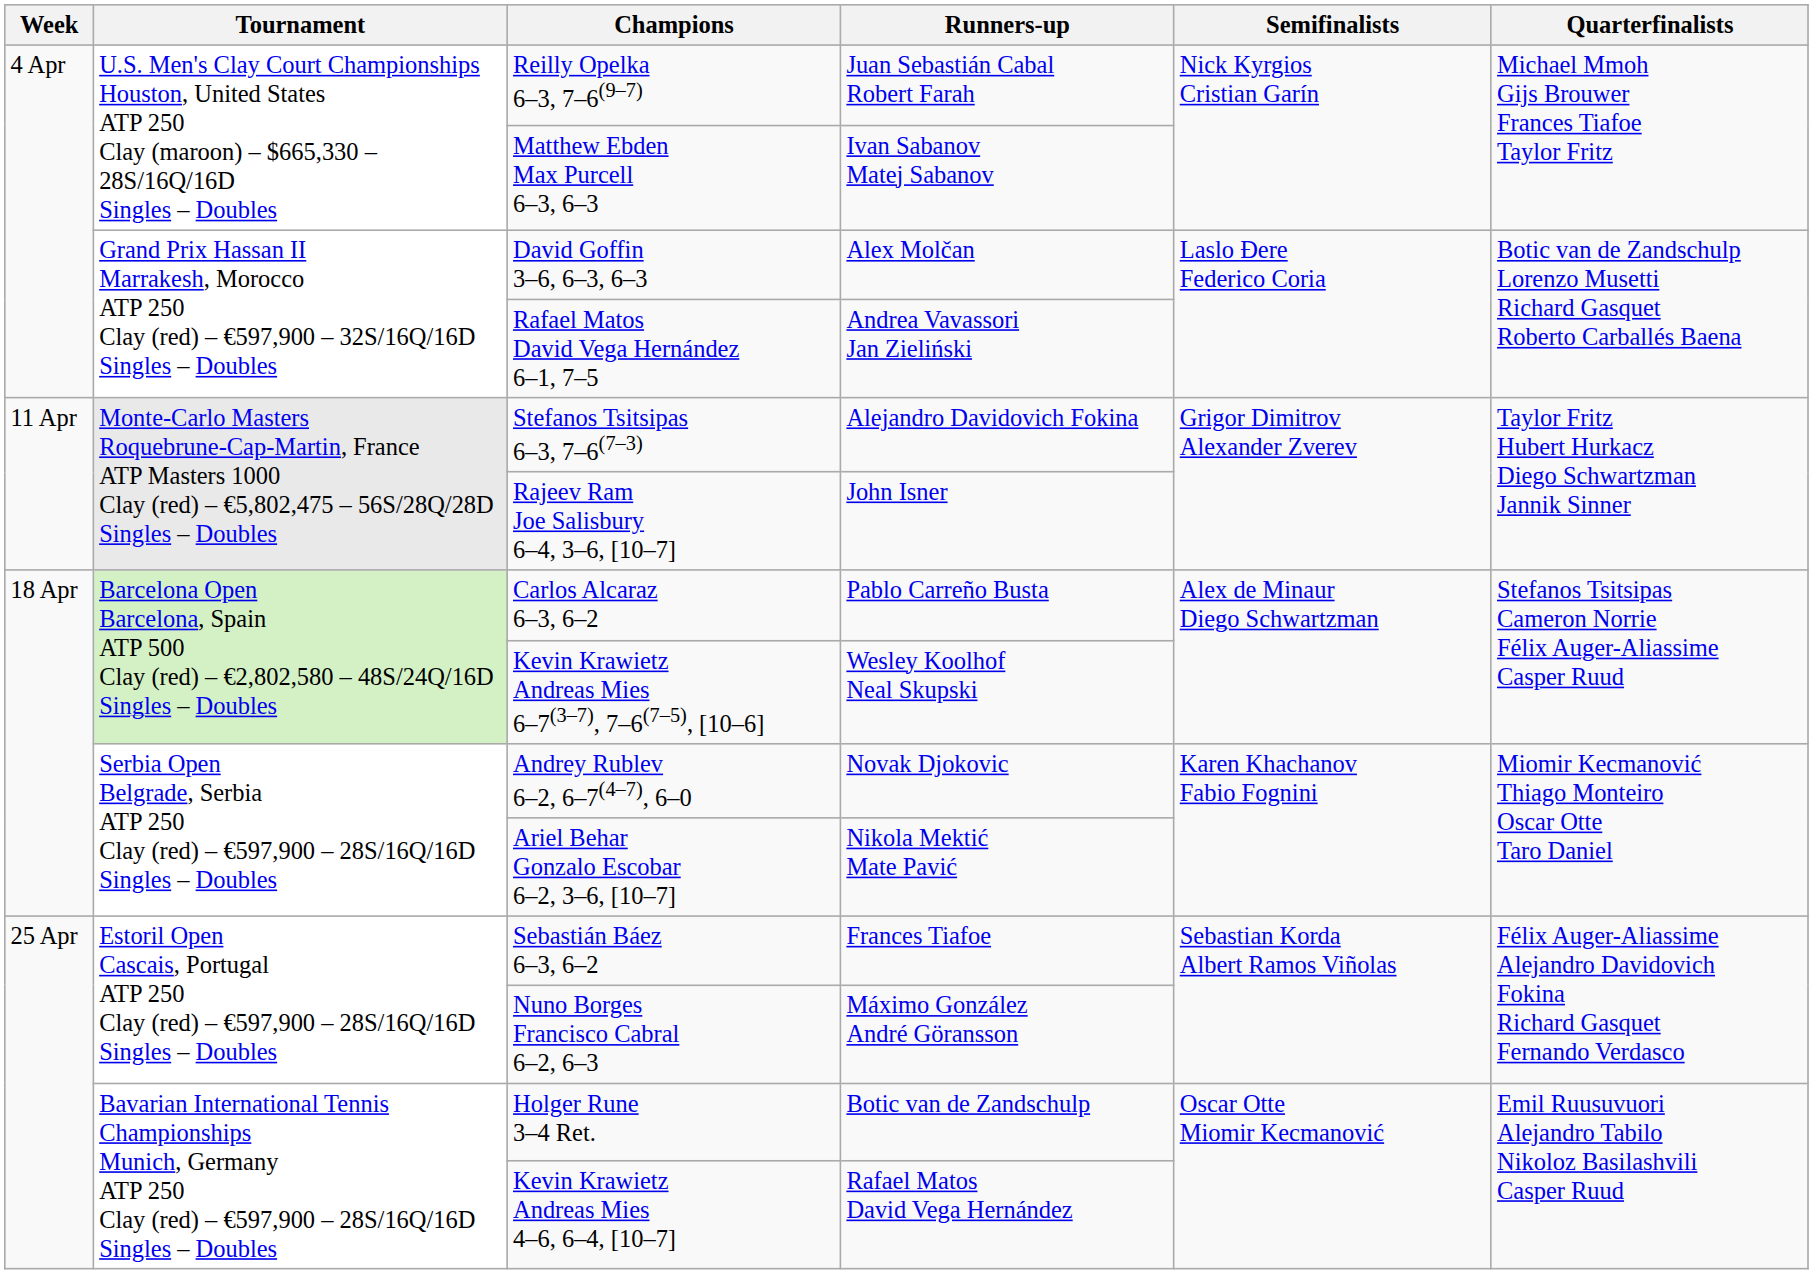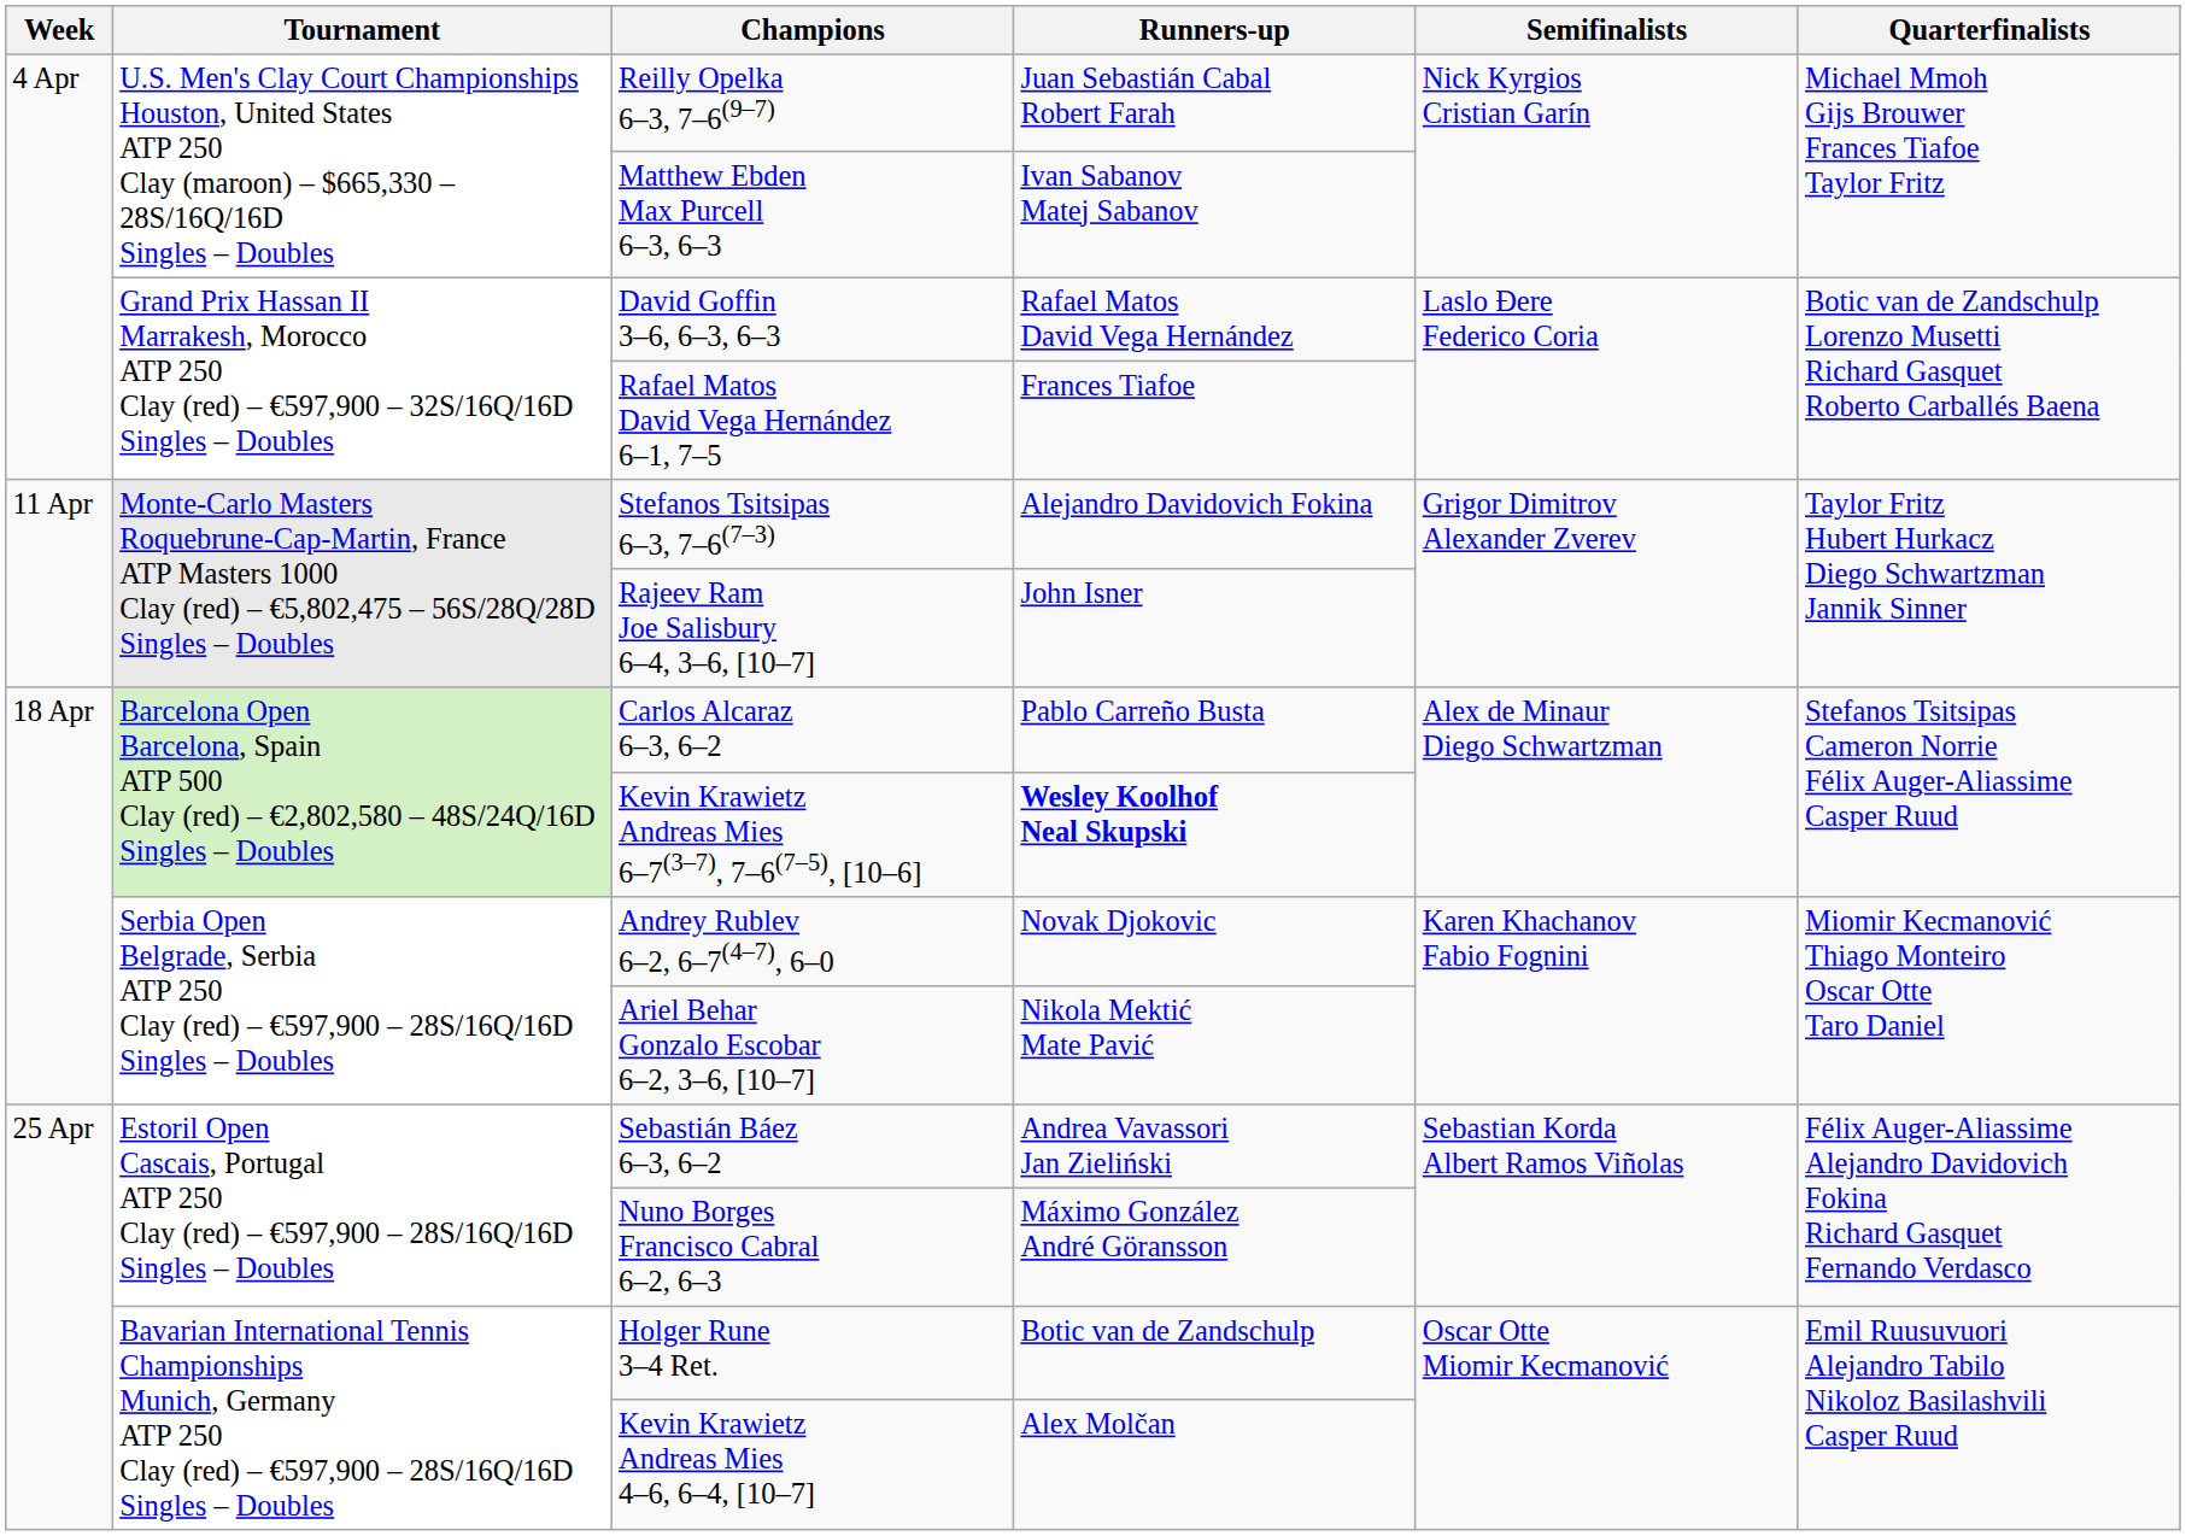David Goffin 3–6, 6–3, 6–3 | Runners-up: Alex Molčan -> Rafael Matos David Vega Hernández
Rafael Matos David Vega Hernández 6–1, 7–5 | Runners-up: Andrea Vavassori Jan Zieliński -> Frances Tiafoe
Kevin Krawietz Andreas Mies 6–7(3–7), 7–6(7–5), [10–6] | Runners-up: normal -> bold
Sebastián Báez 6–3, 6–2 | Runners-up: Frances Tiafoe -> Andrea Vavassori Jan Zieliński
Kevin Krawietz Andreas Mies 4–6, 6–4, [10–7] | Runners-up: Rafael Matos David Vega Hernández -> Alex Molčan
